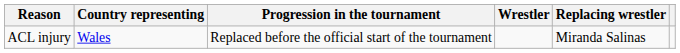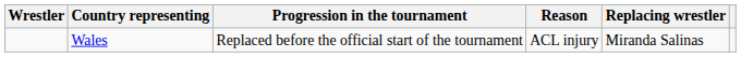columns swapped: Wrestler <-> Reason
